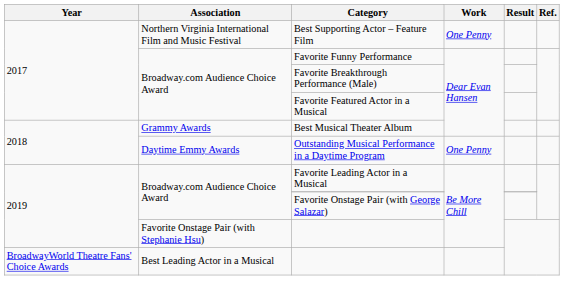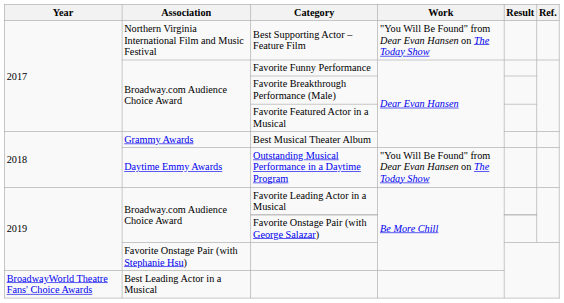Best Supporting Actor – Feature Film | Work: One Penny -> "You Will Be Found" from Dear Evan Hansen on The Today Show
Outstanding Musical Performance in a Daytime Program | Work: One Penny -> "You Will Be Found" from Dear Evan Hansen on The Today Show
